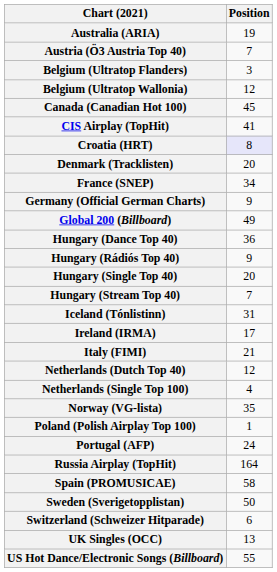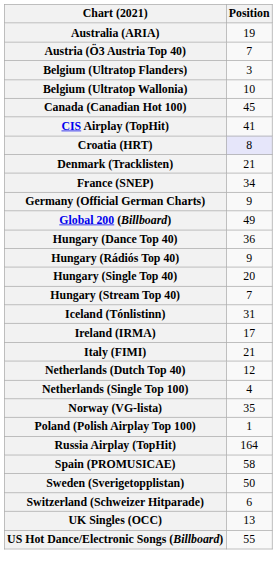Belgium (Ultratop Wallonia) | Position: 12 -> 10
Denmark (Tracklisten) | Position: 20 -> 21
- row: Portugal (AFP) | 24
